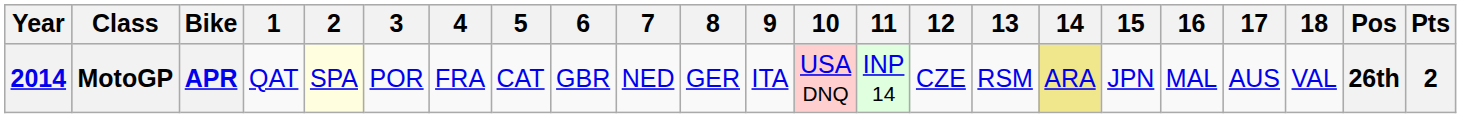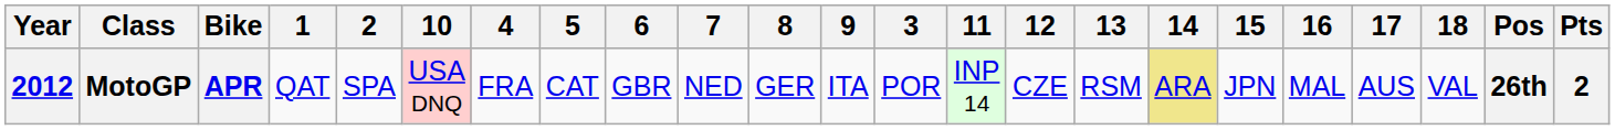columns swapped: 3 <-> 10
MotoGP | Year: 2014 -> 2012
MotoGP | 2: lightyellow background -> no background
